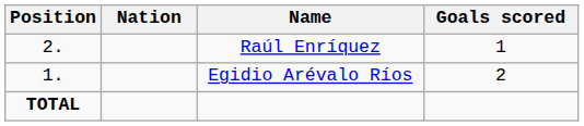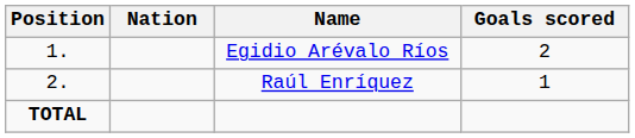rows swapped: Egidio Arévalo Ríos <-> Raúl Enríquez
